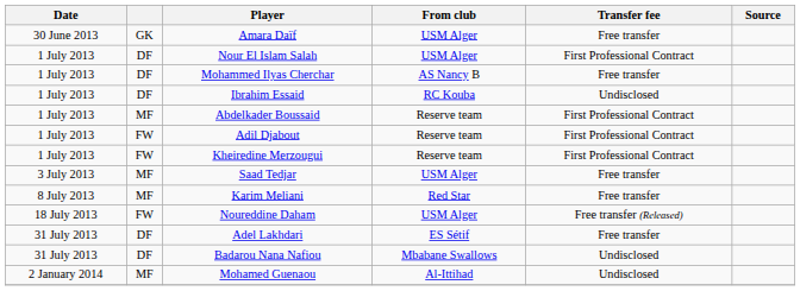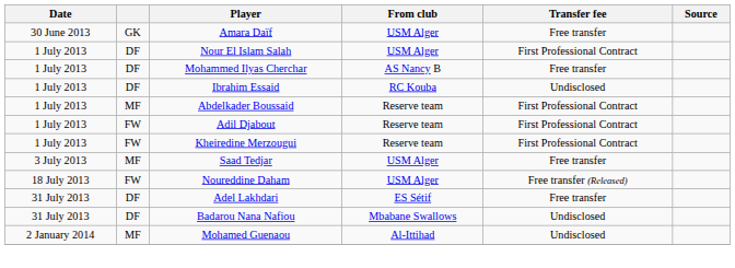- row: 8 July 2013 | MF | Karim Meliani | Red Star | Free transfer
